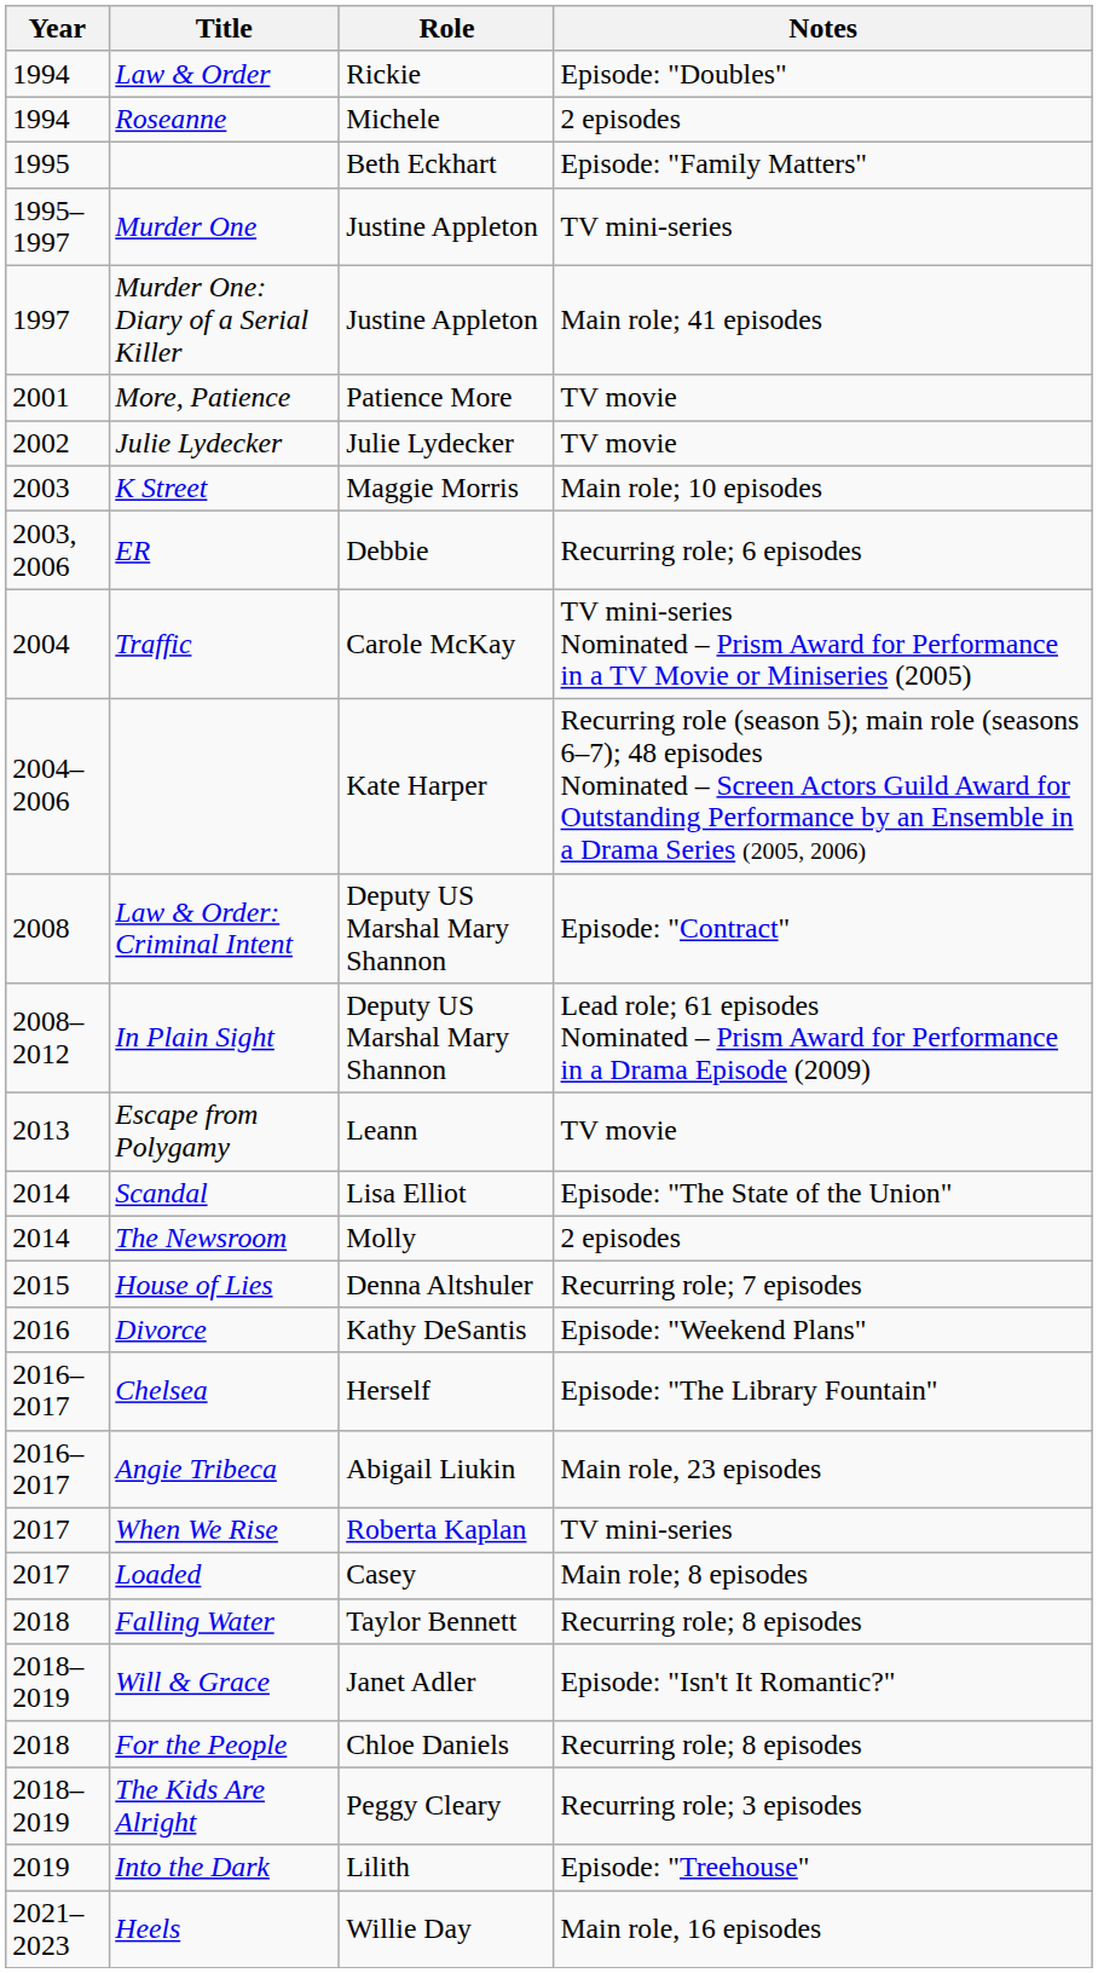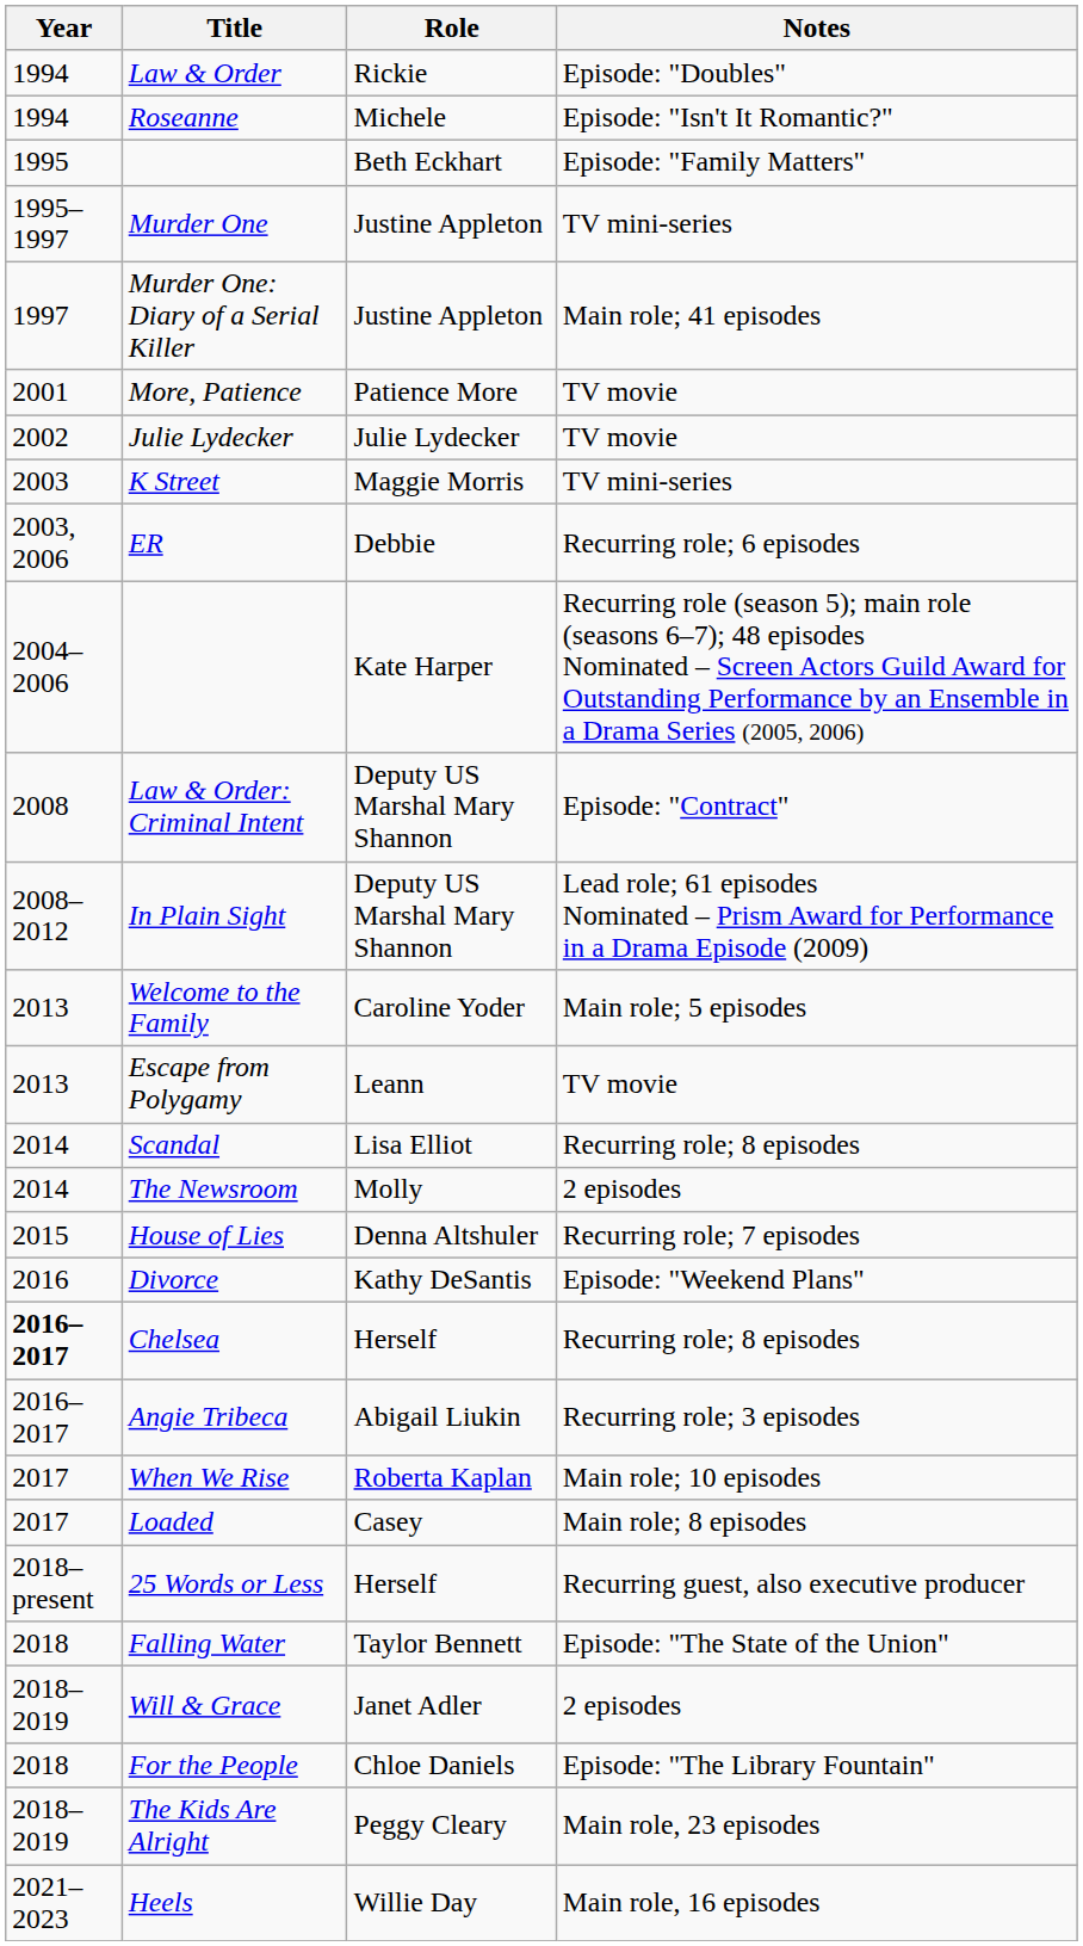Roseanne | Notes: 2 episodes -> Episode: "Isn't It Romantic?"
K Street | Notes: Main role; 10 episodes -> TV mini-series
- row: 2004 | Traffic | Carole McKay | TV mini-series Nominated – Prism Award for Performance in a TV Movie or Miniseries (2005)
+ row: 2013 | Welcome to the Family | Caroline Yoder | Main role; 5 episodes
Scandal | Notes: Episode: "The State of the Union" -> Recurring role; 8 episodes
Chelsea | Year: normal -> bold
Chelsea | Notes: Episode: "The Library Fountain" -> Recurring role; 8 episodes
Angie Tribeca | Notes: Main role, 23 episodes -> Recurring role; 3 episodes
When We Rise | Notes: TV mini-series -> Main role; 10 episodes
+ row: 2018–present | 25 Words or Less | Herself | Recurring guest, also executive producer
Falling Water | Notes: Recurring role; 8 episodes -> Episode: "The State of the Union"
Will & Grace | Notes: Episode: "Isn't It Romantic?" -> 2 episodes
For the People | Notes: Recurring role; 8 episodes -> Episode: "The Library Fountain"
The Kids Are Alright | Notes: Recurring role; 3 episodes -> Main role, 23 episodes
- row: 2019 | Into the Dark | Lilith | Episode: "Treehouse"
